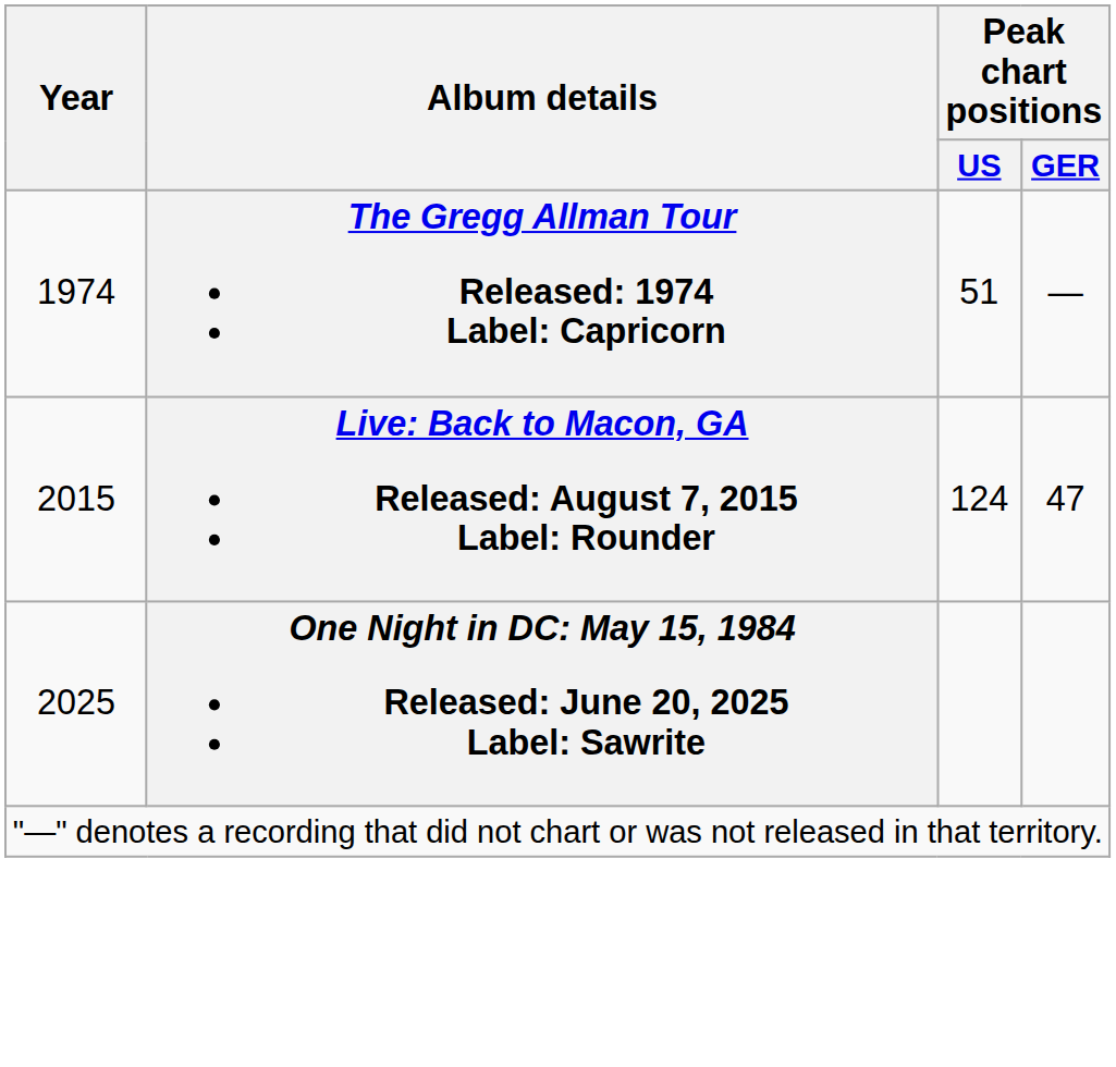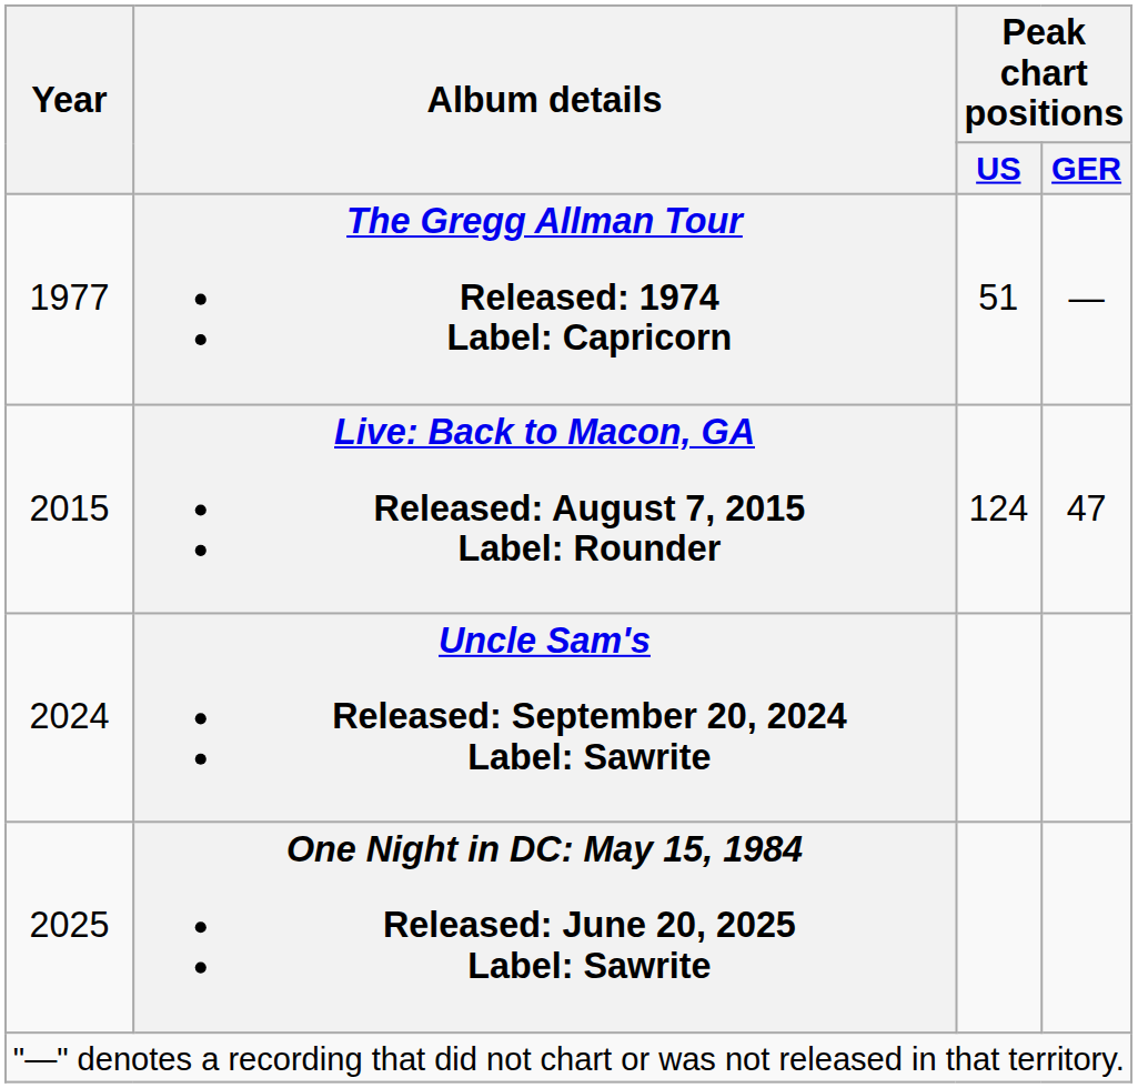The Gregg Allman Tour Released: 1974 Label: Capricorn | Year: 1974 -> 1977
+ row: 2024 | Uncle Sam's Released: September 20, 2024 Label: Sawrite
